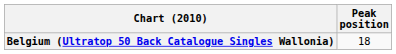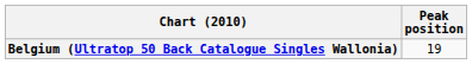Belgium (Ultratop 50 Back Catalogue Singles Wallonia) | Peak position: 18 -> 19
